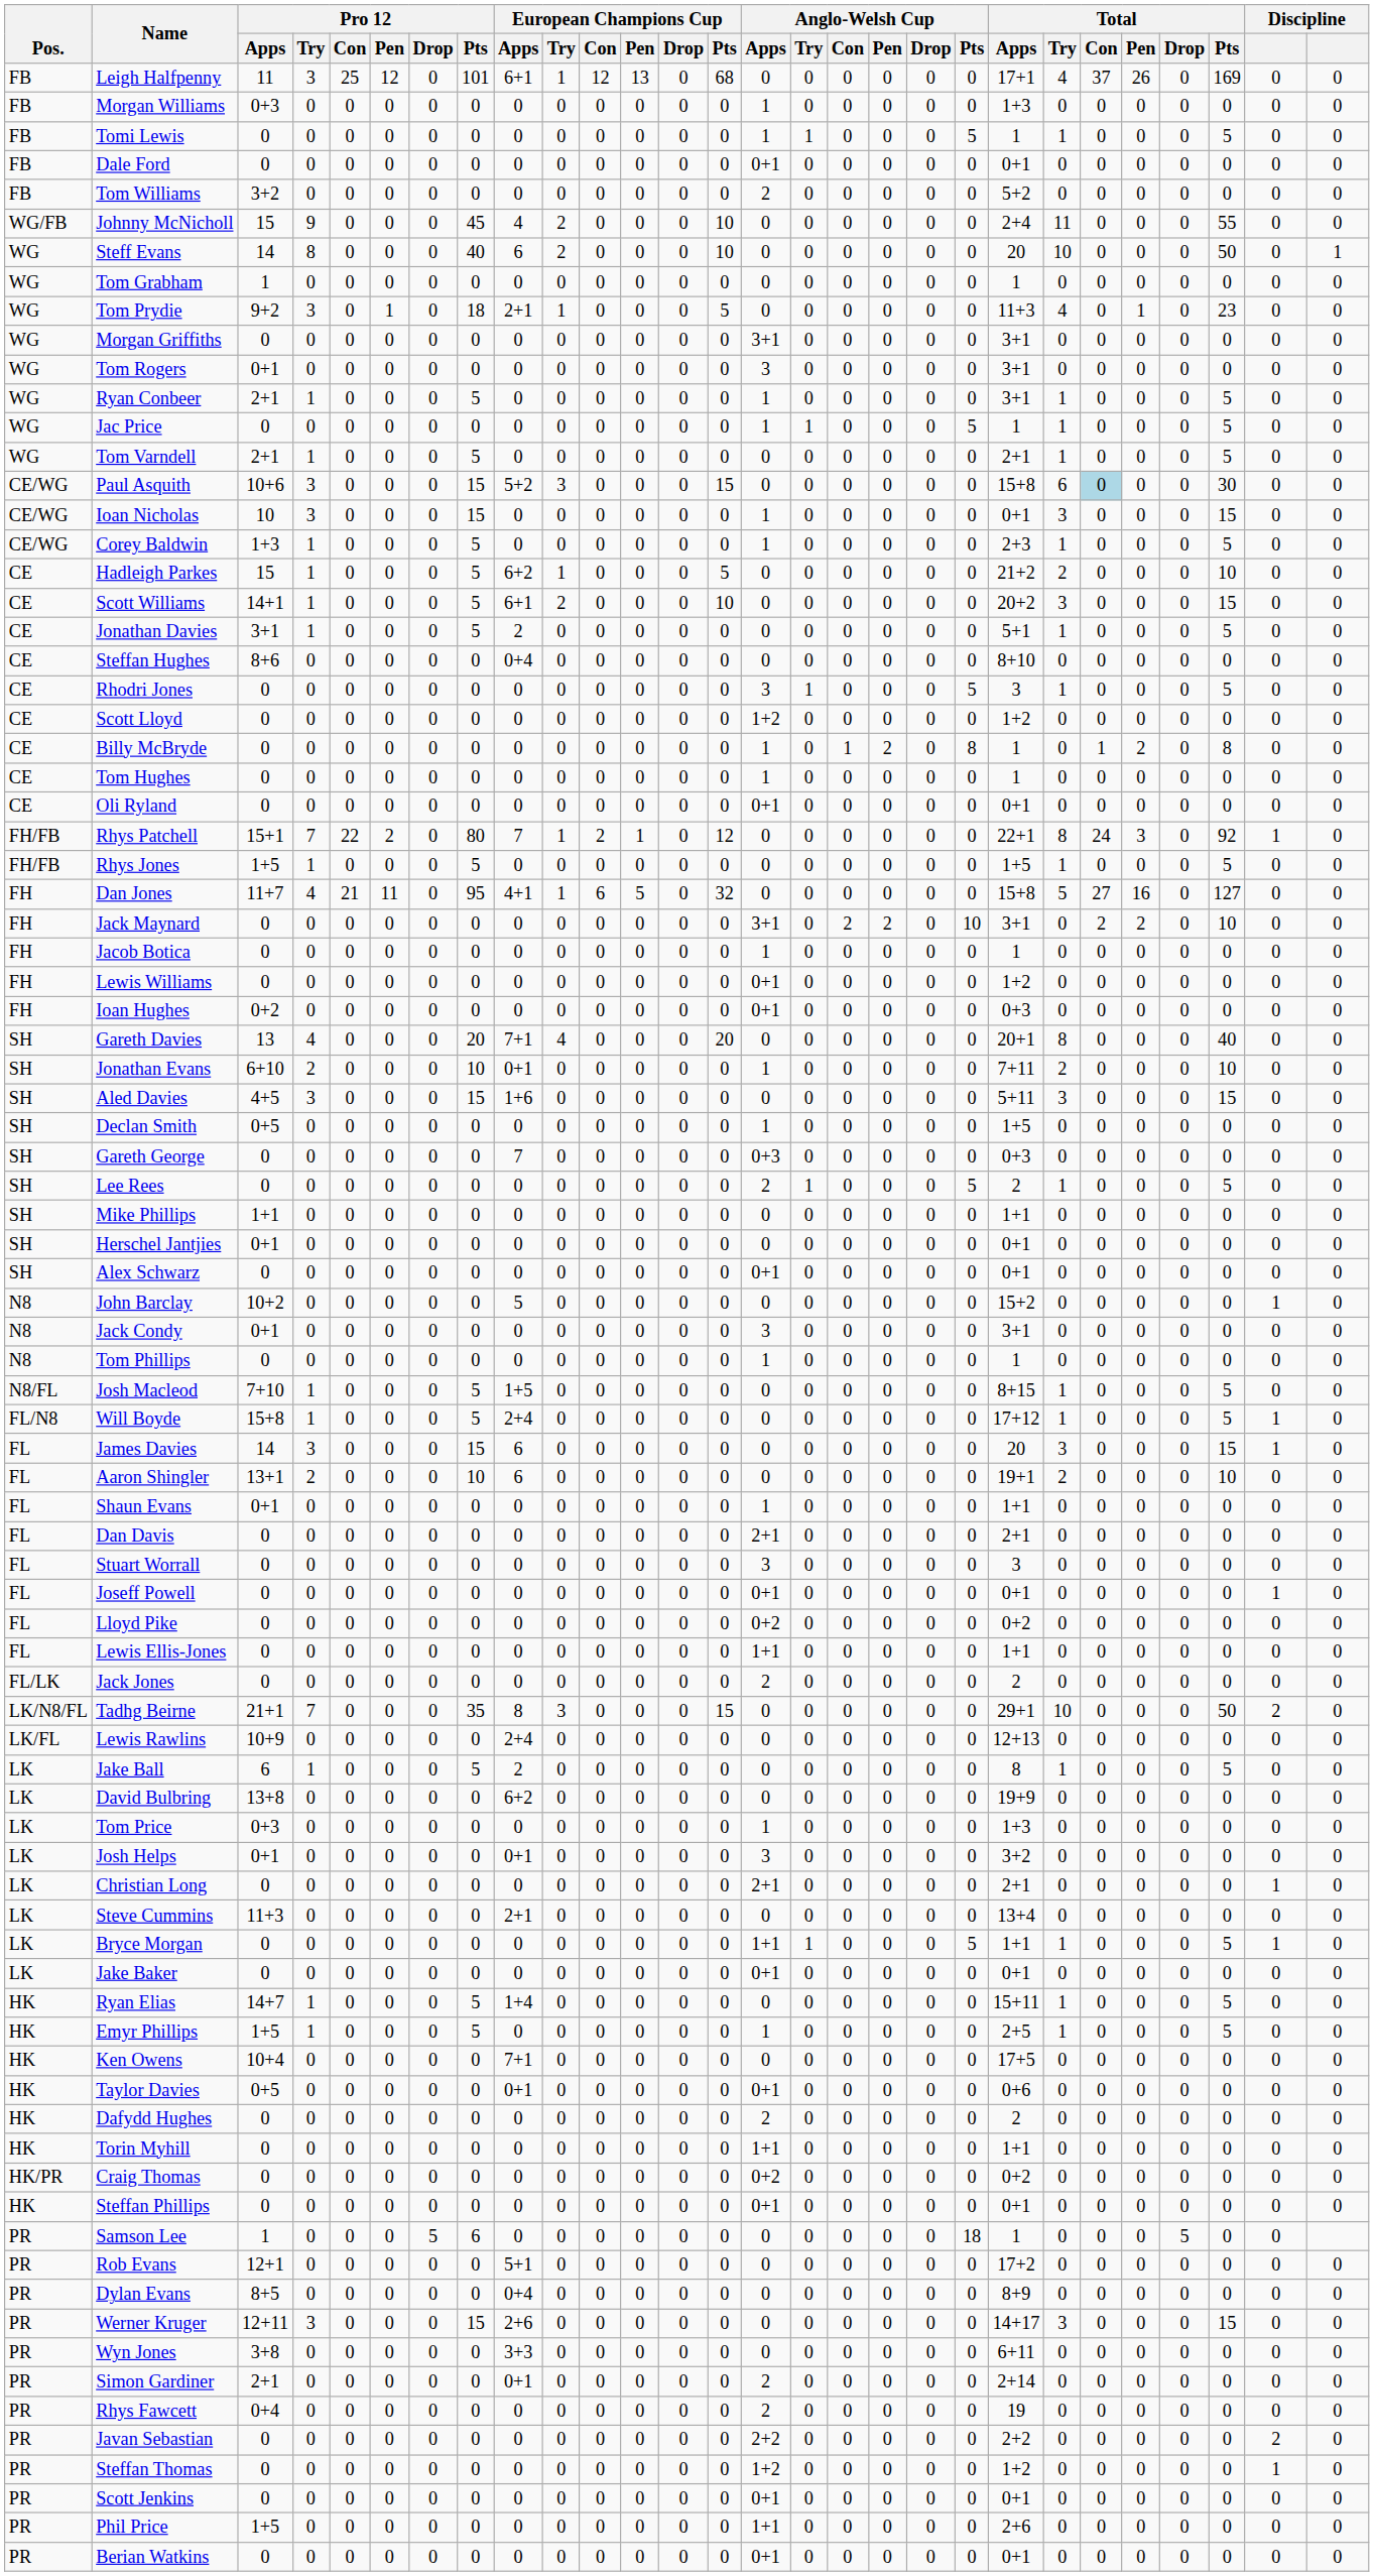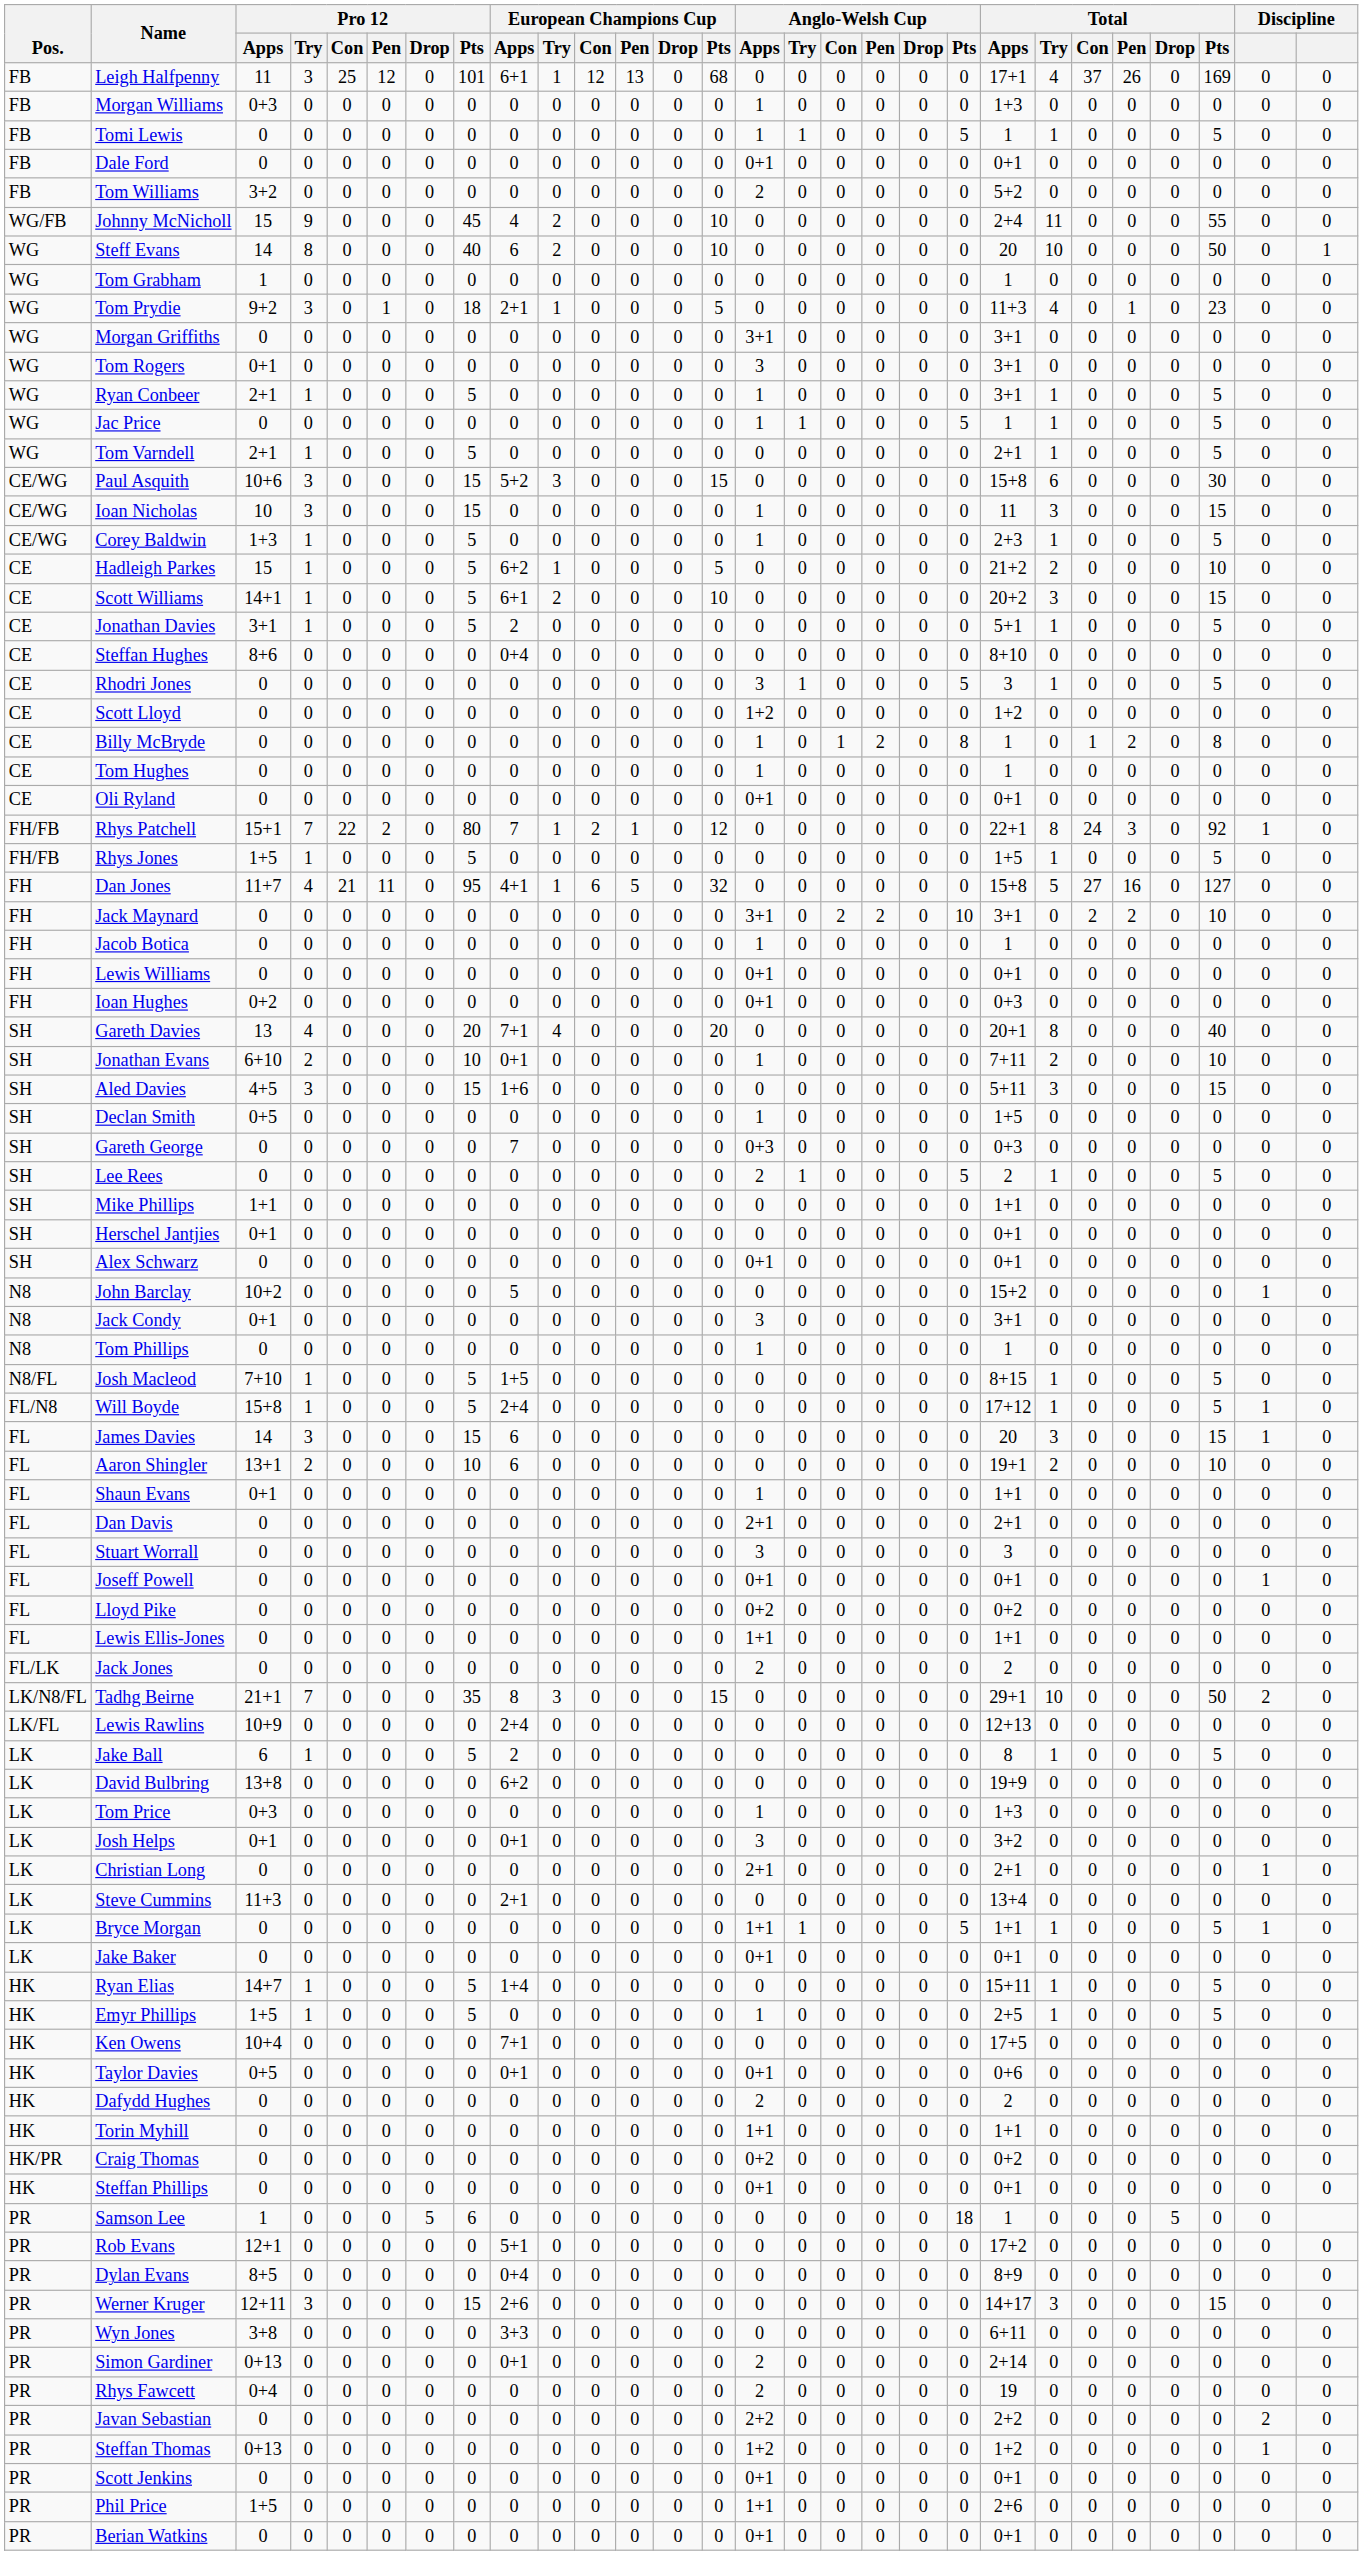Paul Asquith | Total / Con: lightblue background -> no background
Ioan Nicholas | Total / Apps: 0+1 -> 11
Lewis Williams | Total / Apps: 1+2 -> 0+1
Simon Gardiner | Pro 12 / Apps: 2+1 -> 0+13
Steffan Thomas | Pro 12 / Apps: 0 -> 0+13
